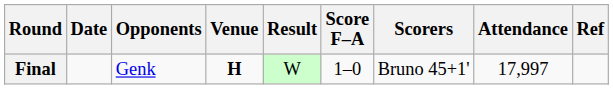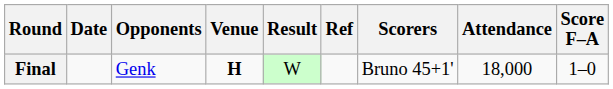columns swapped: Score F–A <-> Ref
Final | Attendance: 17,997 -> 18,000
